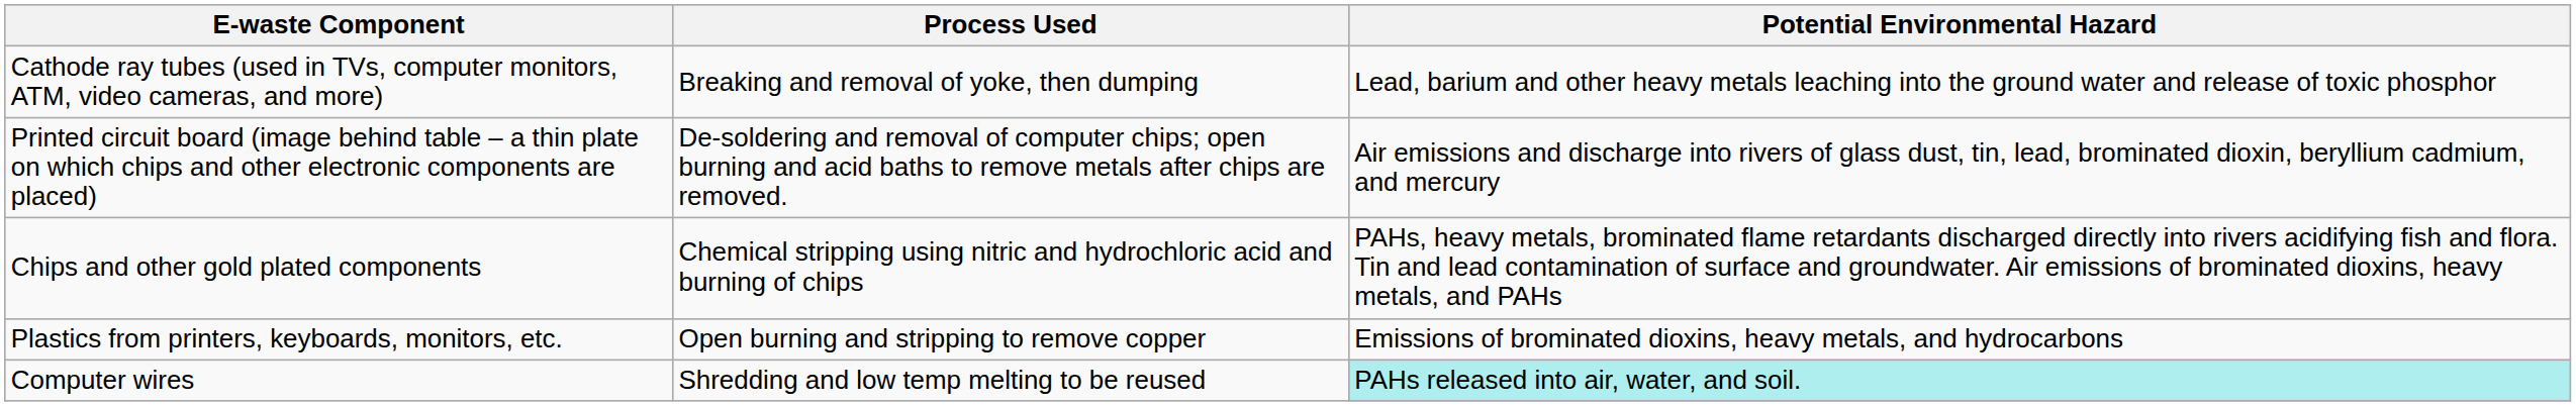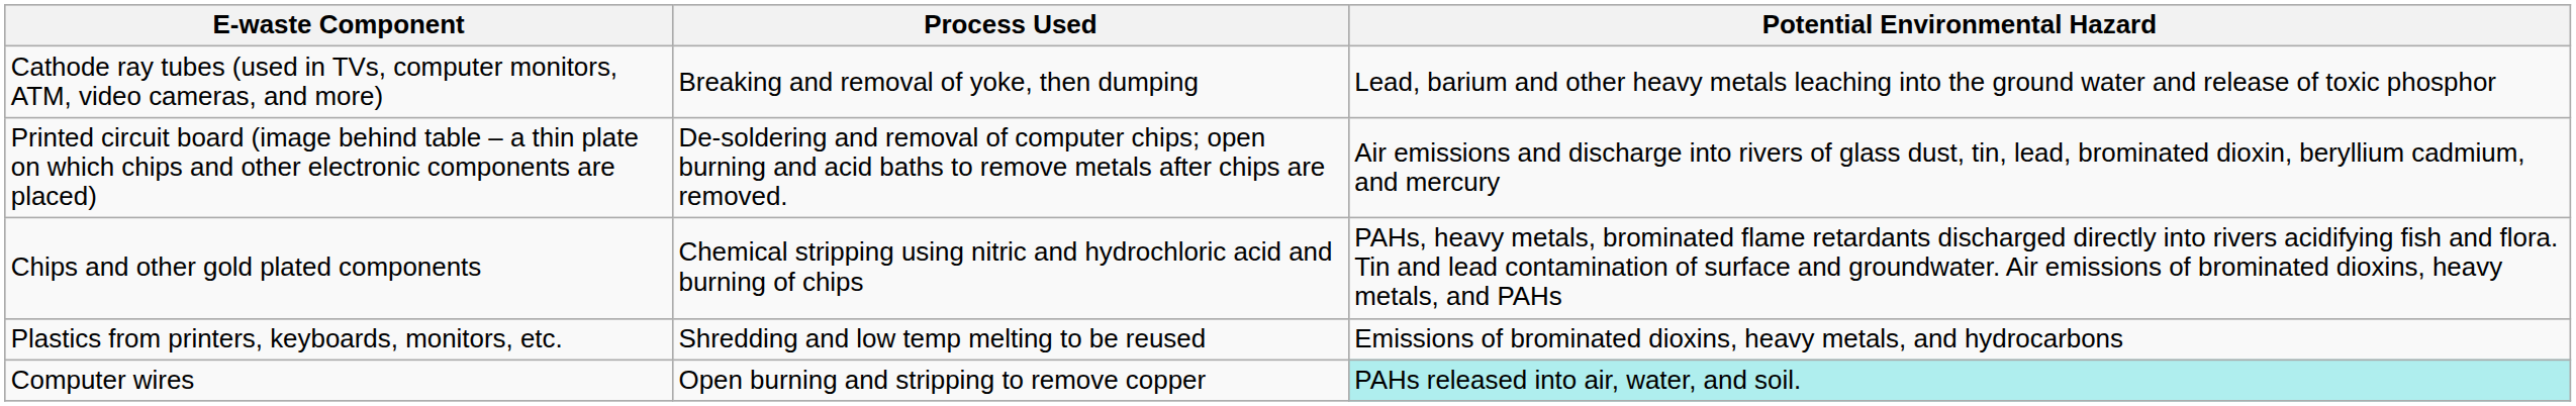Plastics from printers, keyboards, monitors, etc. | Process Used: Open burning and stripping to remove copper -> Shredding and low temp melting to be reused
Computer wires | Process Used: Shredding and low temp melting to be reused -> Open burning and stripping to remove copper
